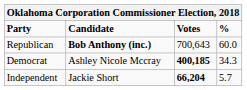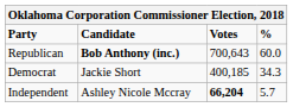Democrat | Candidate: Ashley Nicole Mccray -> Jackie Short
Democrat | Votes: bold -> normal
Independent | Candidate: Jackie Short -> Ashley Nicole Mccray
